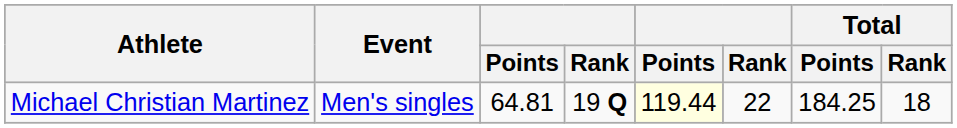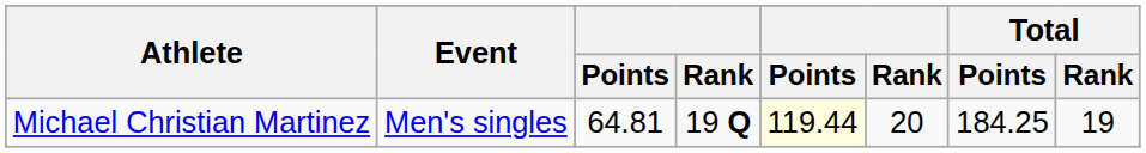Michael Christian Martinez | column 6: 22 -> 20
Michael Christian Martinez | Total / Rank: 18 -> 19
